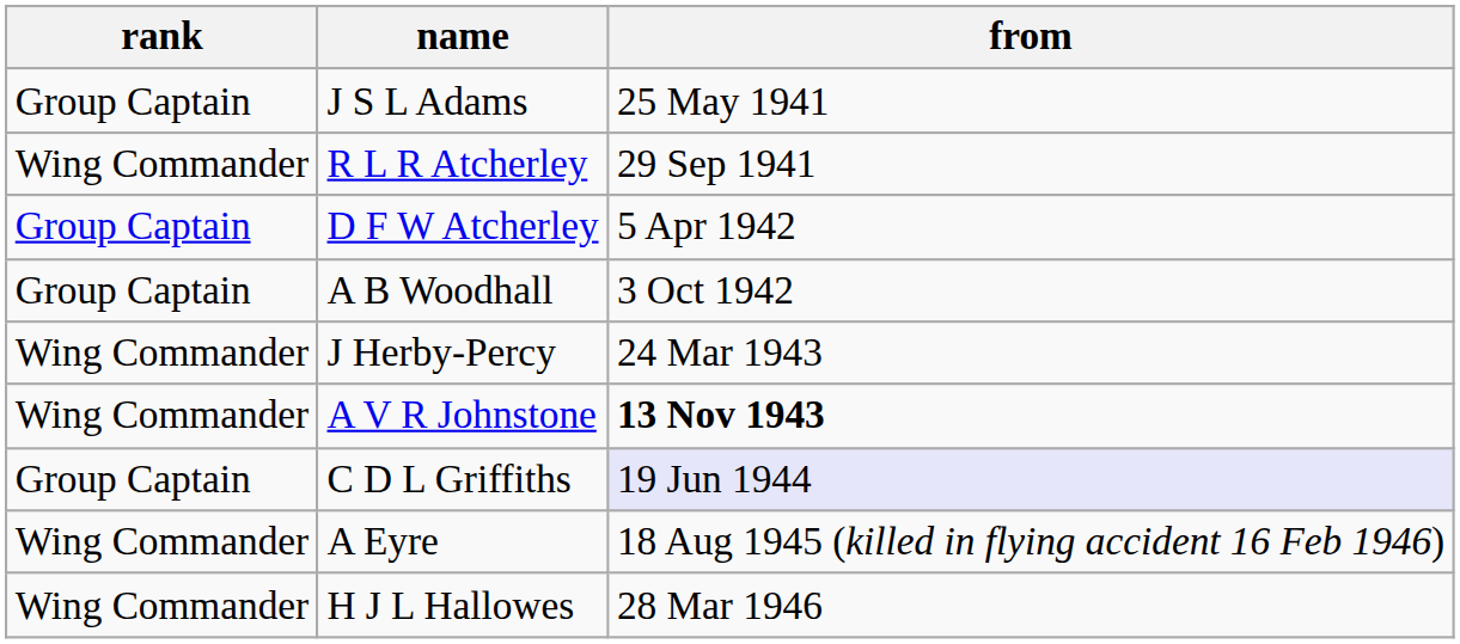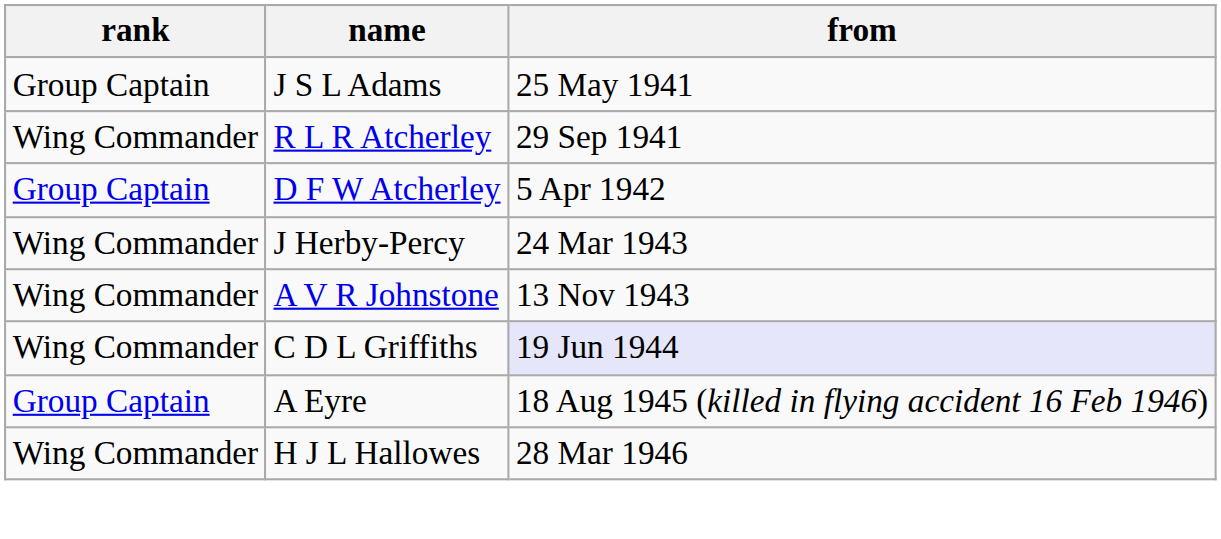- row: Group Captain | A B Woodhall | 3 Oct 1942
A V R Johnstone | from: bold -> normal
C D L Griffiths | rank: Group Captain -> Wing Commander
A Eyre | rank: Wing Commander -> Group Captain
